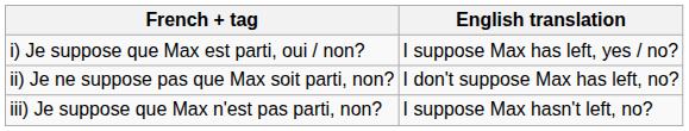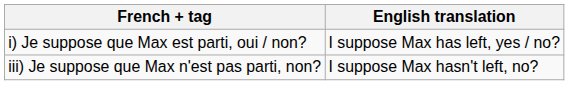- row: ii) Je ne suppose pas que Max soit parti, non? | I don't suppose Max has left, no?
